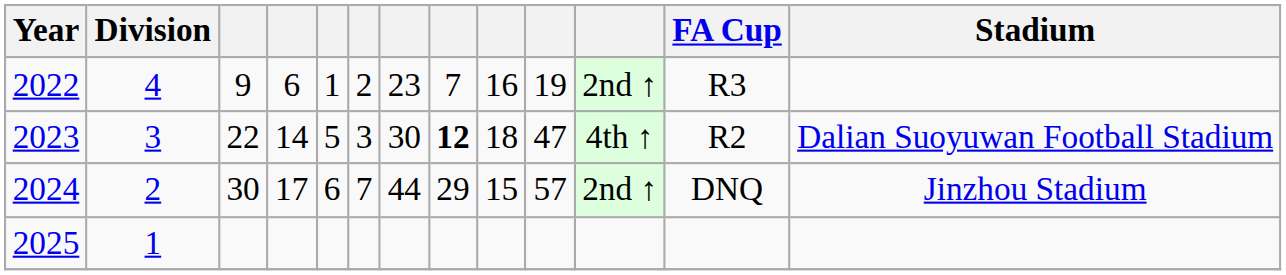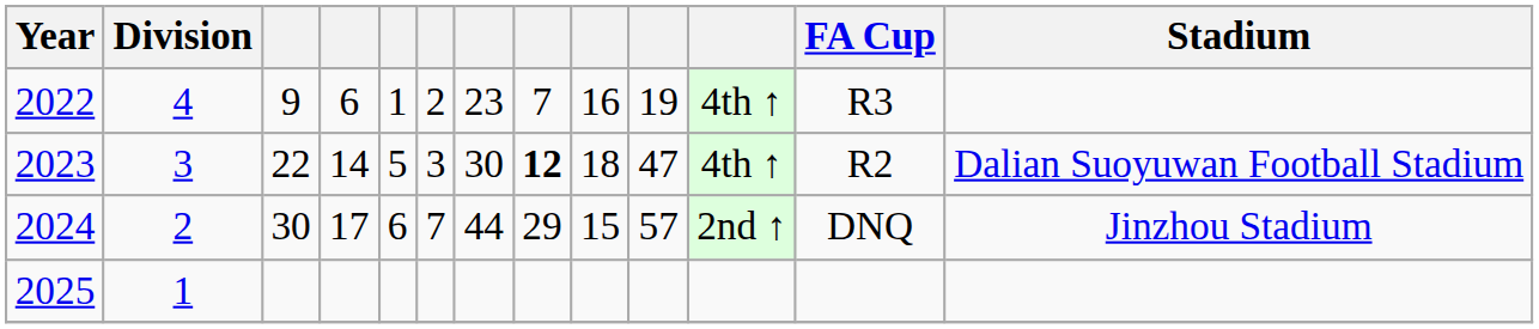2022 | column 11: 2nd ↑ -> 4th ↑
